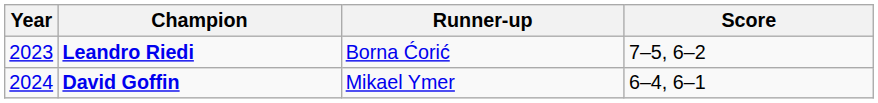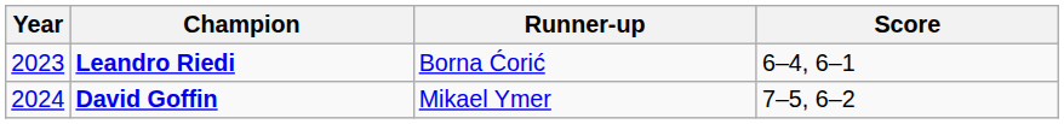Leandro Riedi | Score: 7–5, 6–2 -> 6–4, 6–1
David Goffin | Score: 6–4, 6–1 -> 7–5, 6–2
